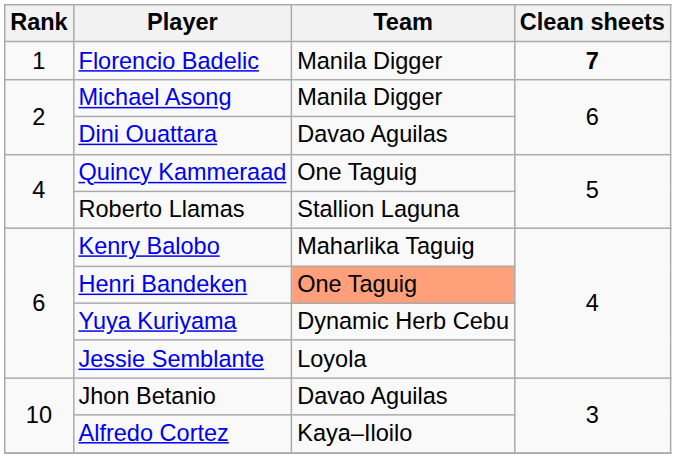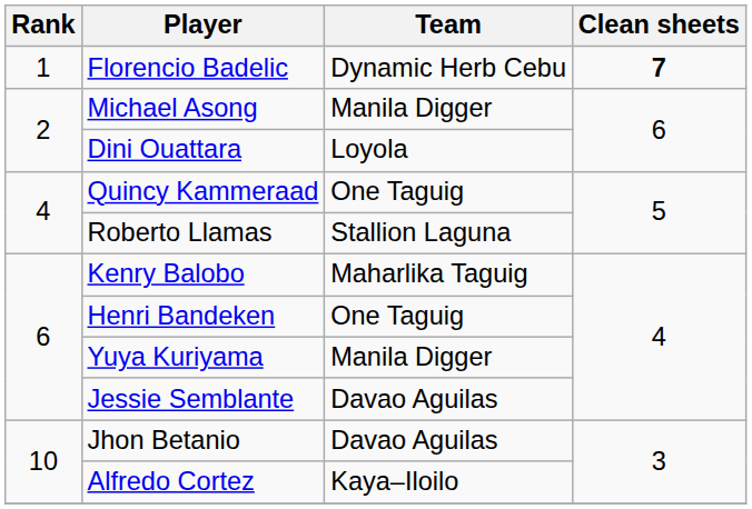Florencio Badelic | Team: Manila Digger -> Dynamic Herb Cebu
Dini Ouattara | Team: Davao Aguilas -> Loyola
Henri Bandeken | Team: lightsalmon background -> no background
Yuya Kuriyama | Team: Dynamic Herb Cebu -> Manila Digger
Jessie Semblante | Team: Loyola -> Davao Aguilas
